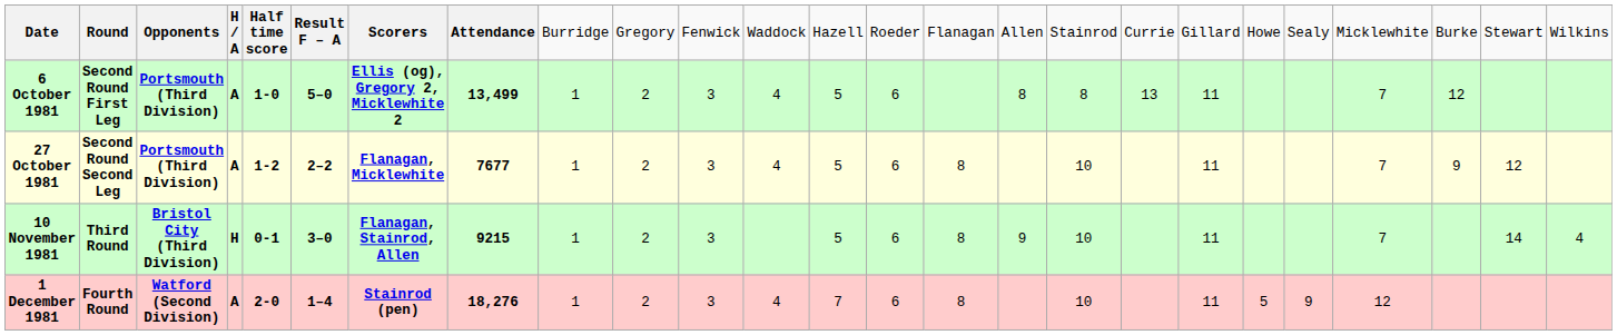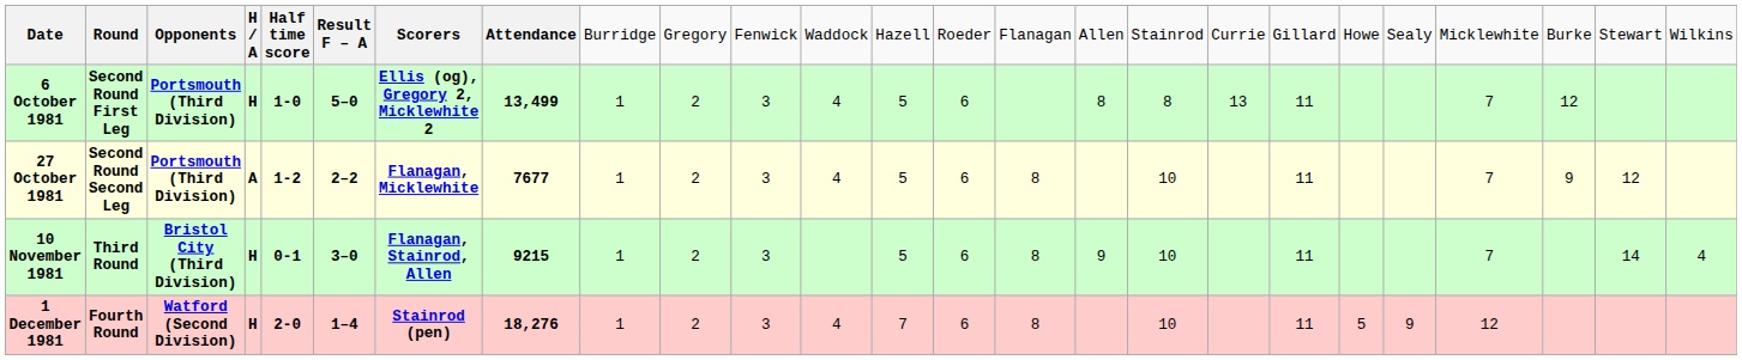6 October 1981 | column 4: A -> H
1 December 1981 | column 4: A -> H
